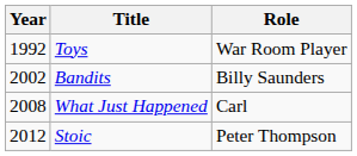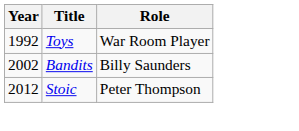- row: 2008 | What Just Happened | Carl
